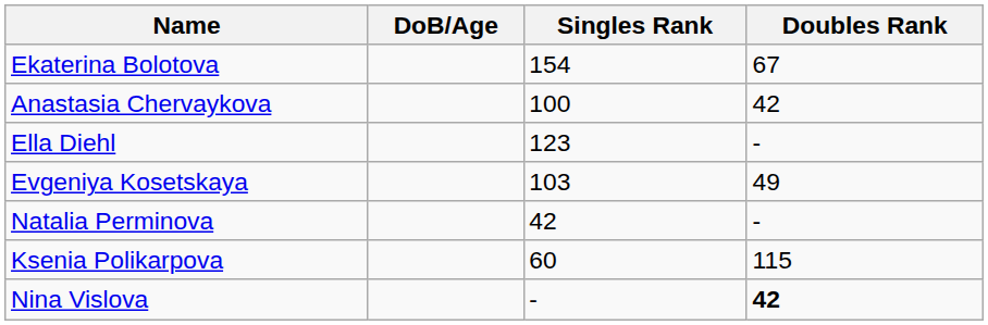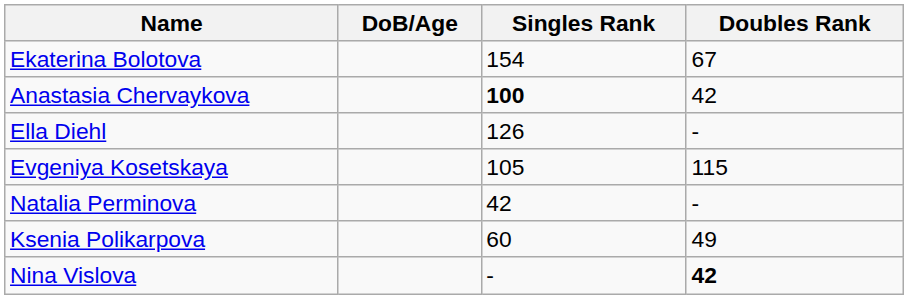Anastasia Chervaykova | Singles Rank: normal -> bold
Ella Diehl | Singles Rank: 123 -> 126
Evgeniya Kosetskaya | Singles Rank: 103 -> 105
Evgeniya Kosetskaya | Doubles Rank: 49 -> 115
Ksenia Polikarpova | Doubles Rank: 115 -> 49
